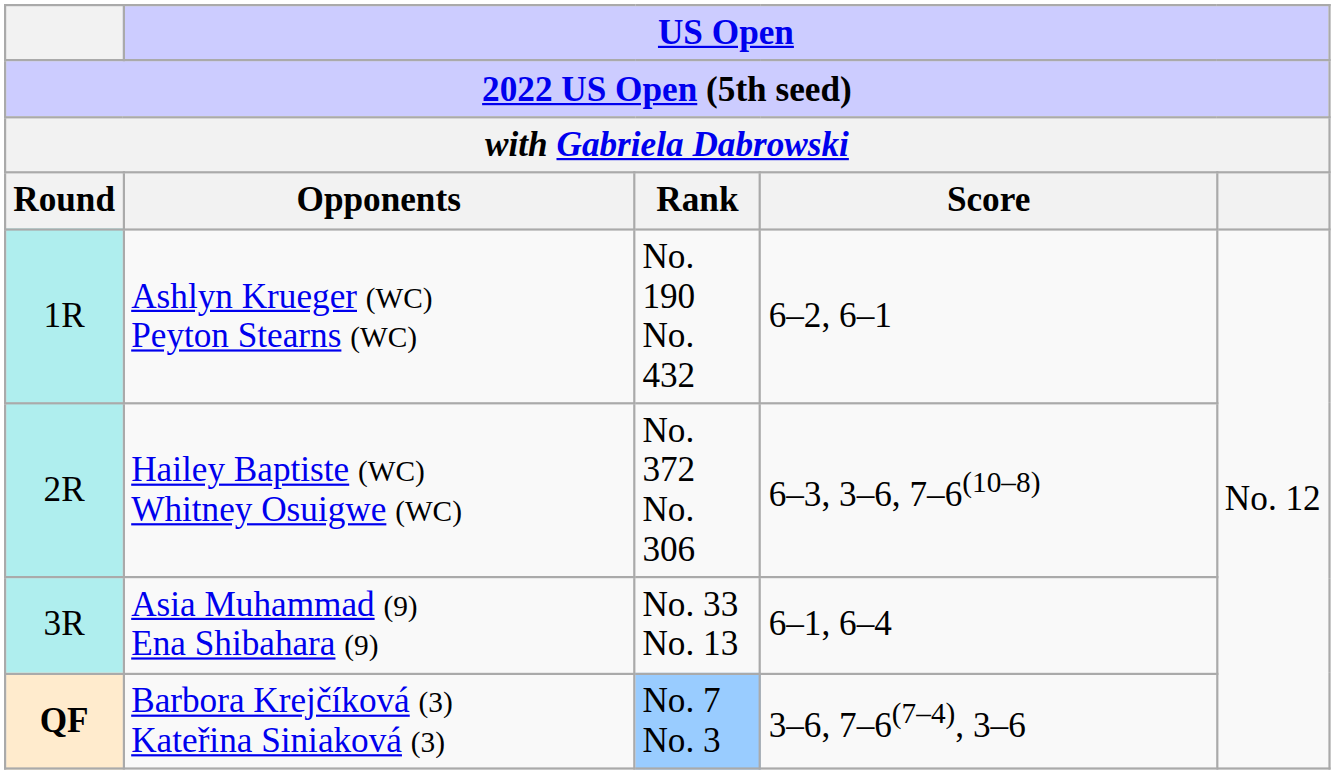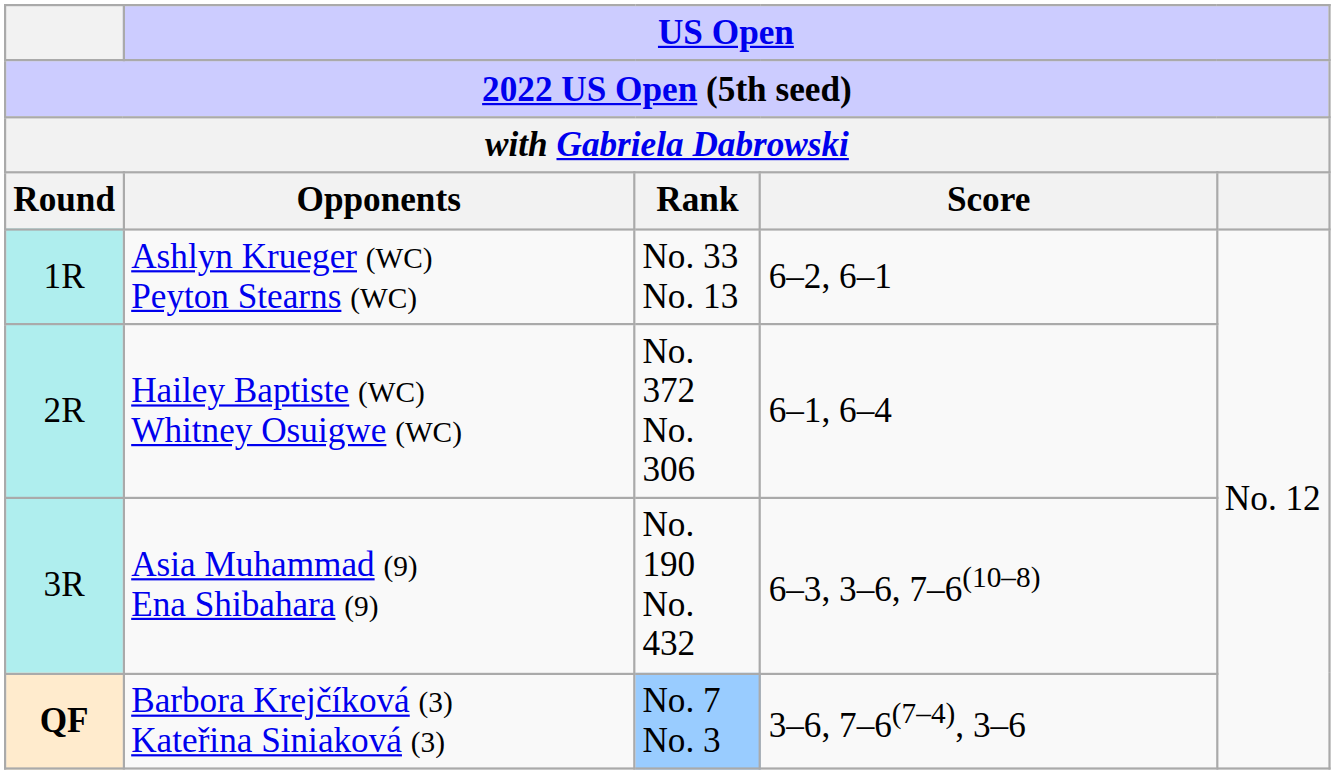Ashlyn Krueger (WC) Peyton Stearns (WC) | US Open / Rank: No. 190 No. 432 -> No. 33 No. 13
Hailey Baptiste (WC) Whitney Osuigwe (WC) | US Open / Score: 6–3, 3–6, 7–6(10–8) -> 6–1, 6–4
Asia Muhammad (9) Ena Shibahara (9) | US Open / Rank: No. 33 No. 13 -> No. 190 No. 432
Asia Muhammad (9) Ena Shibahara (9) | US Open / Score: 6–1, 6–4 -> 6–3, 3–6, 7–6(10–8)
